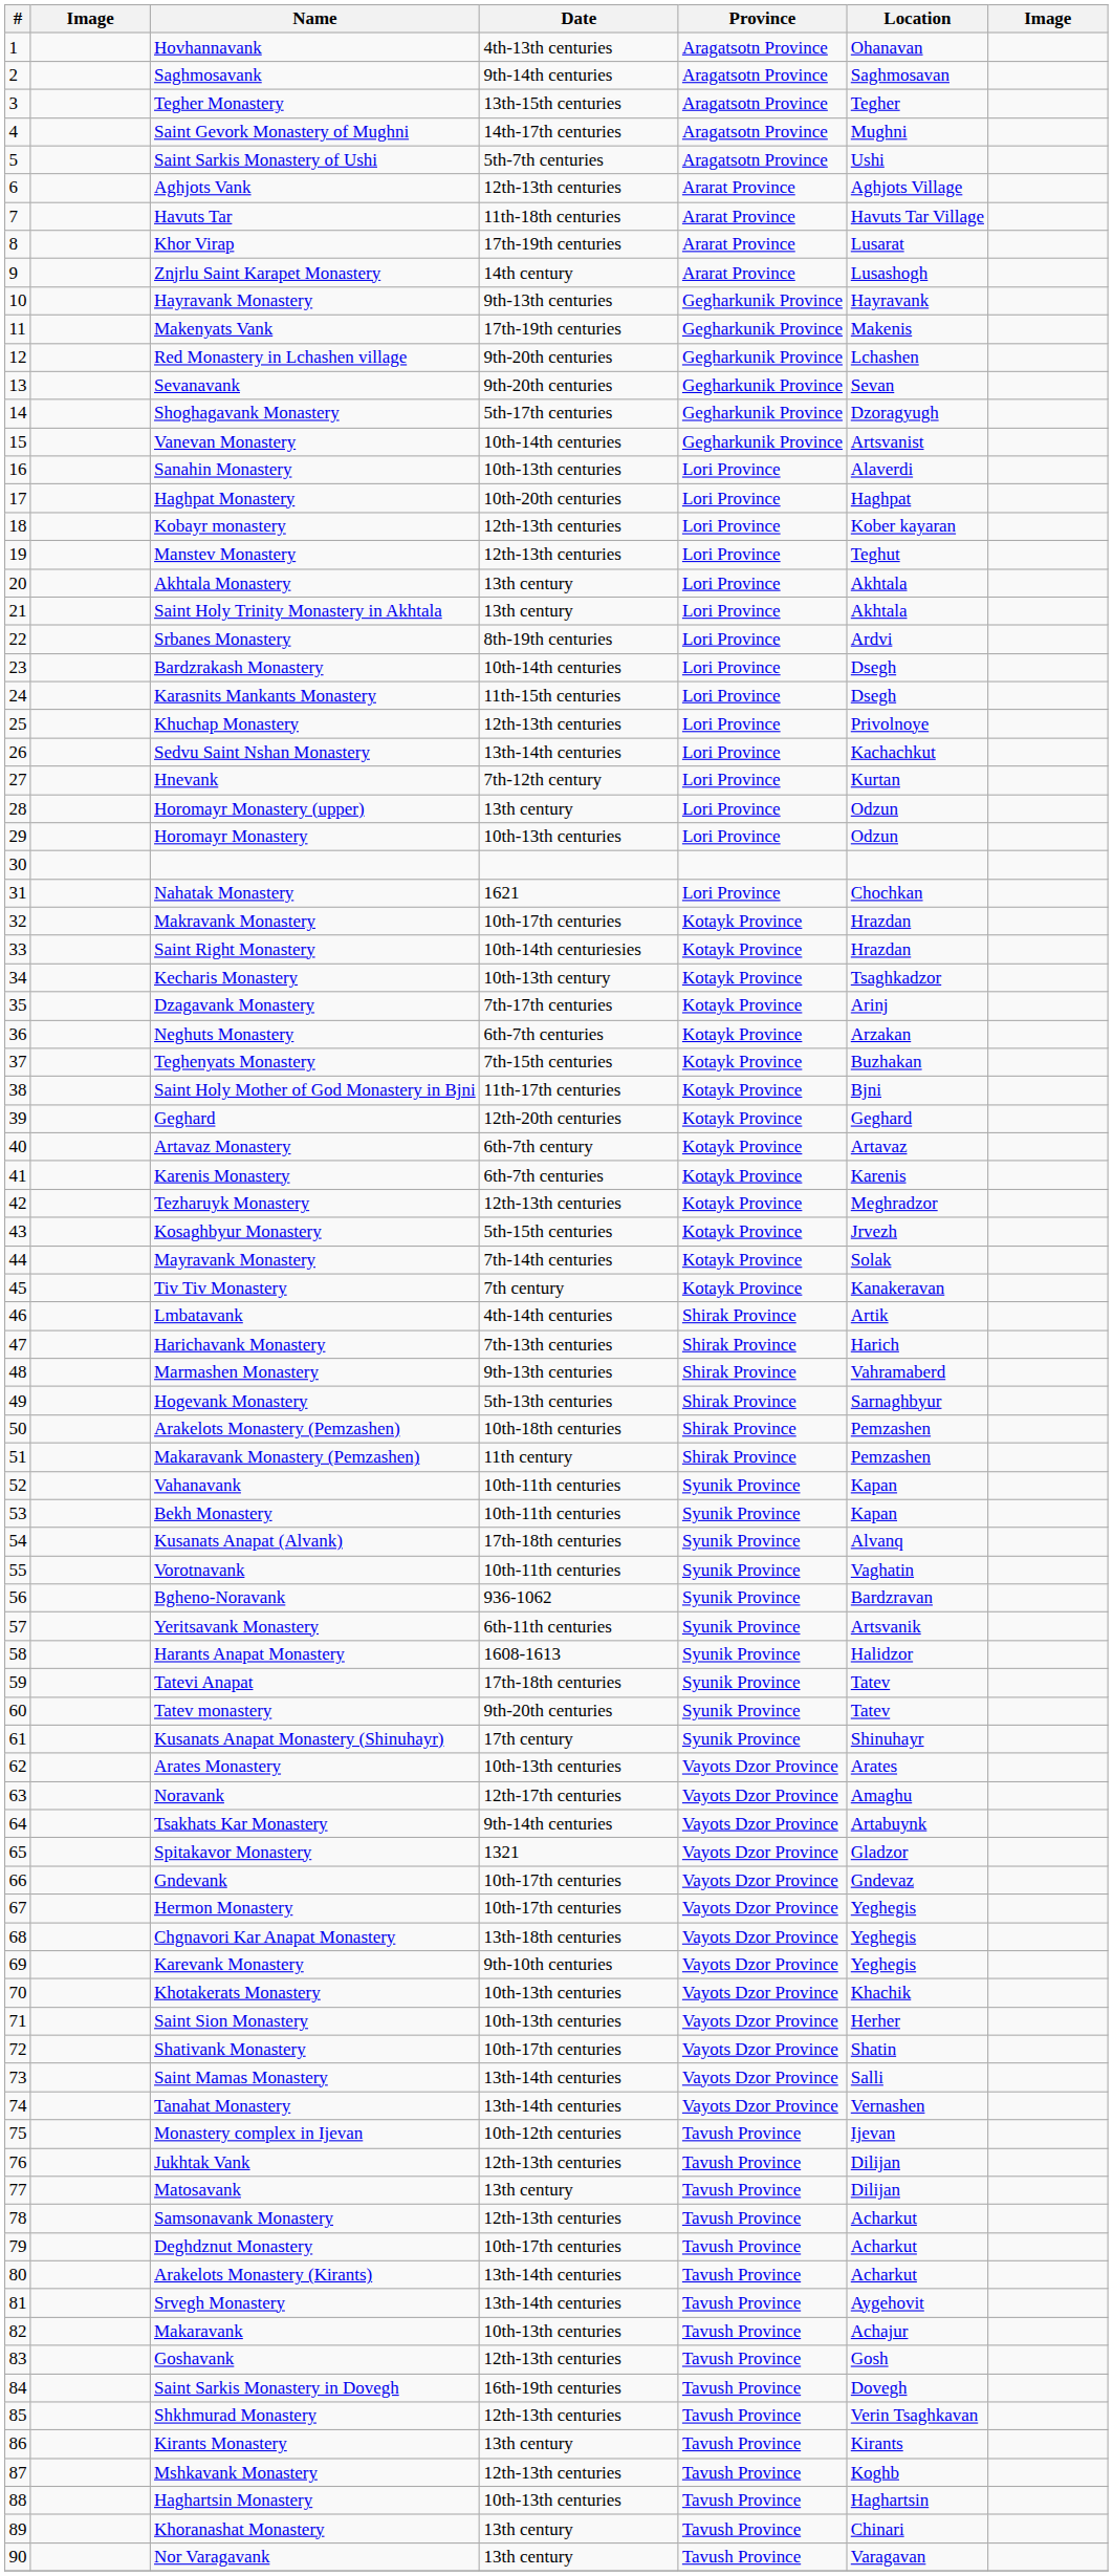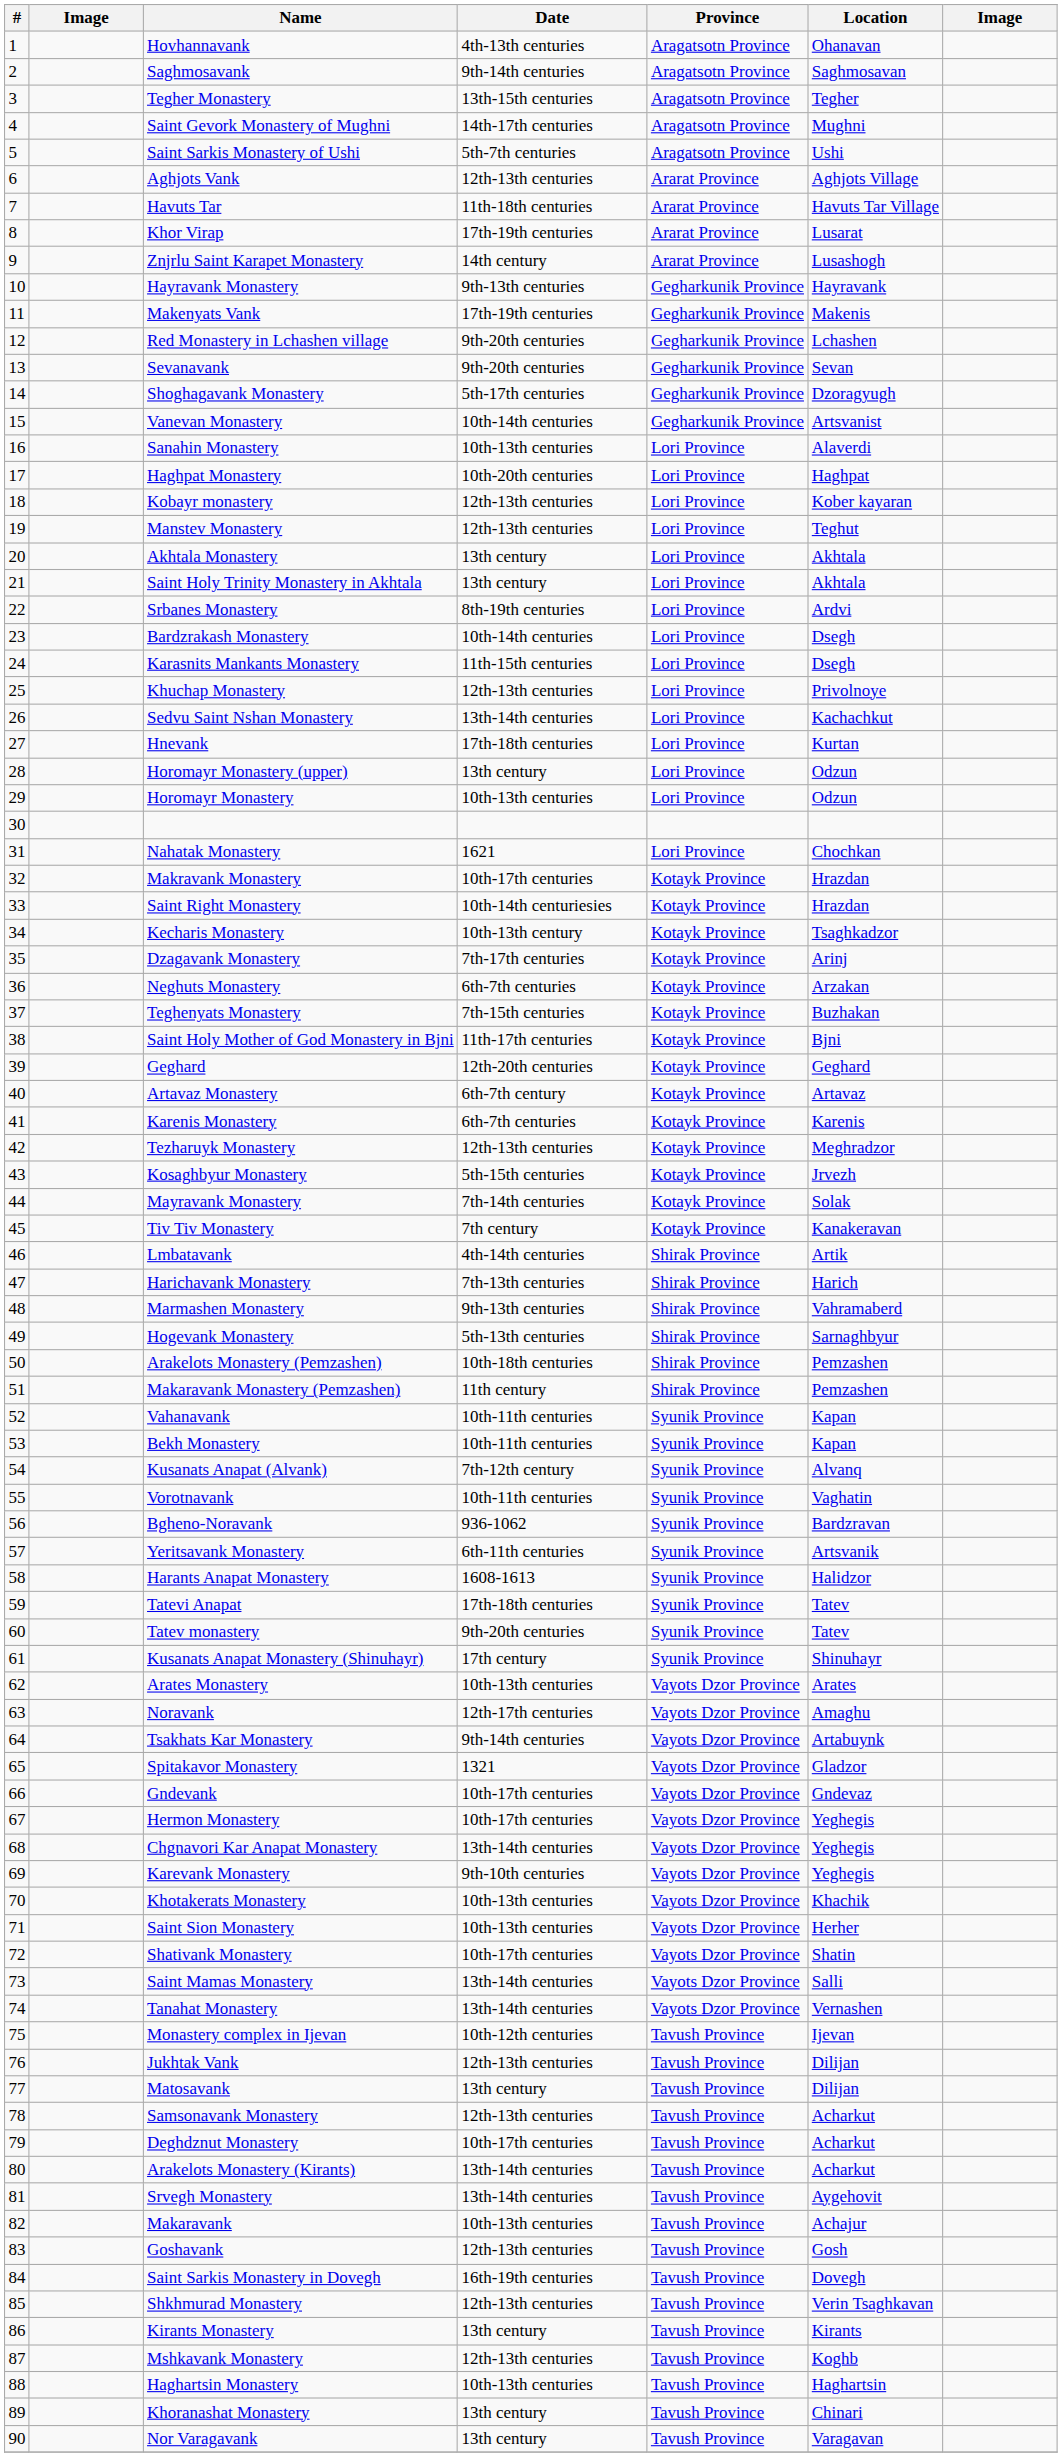Hnevank | Date: 7th-12th century -> 17th-18th centuries
Kusanats Anapat (Alvank) | Date: 17th-18th centuries -> 7th-12th century
Chgnavori Kar Anapat Monastery | Date: 13th-18th centuries -> 13th-14th centuries
